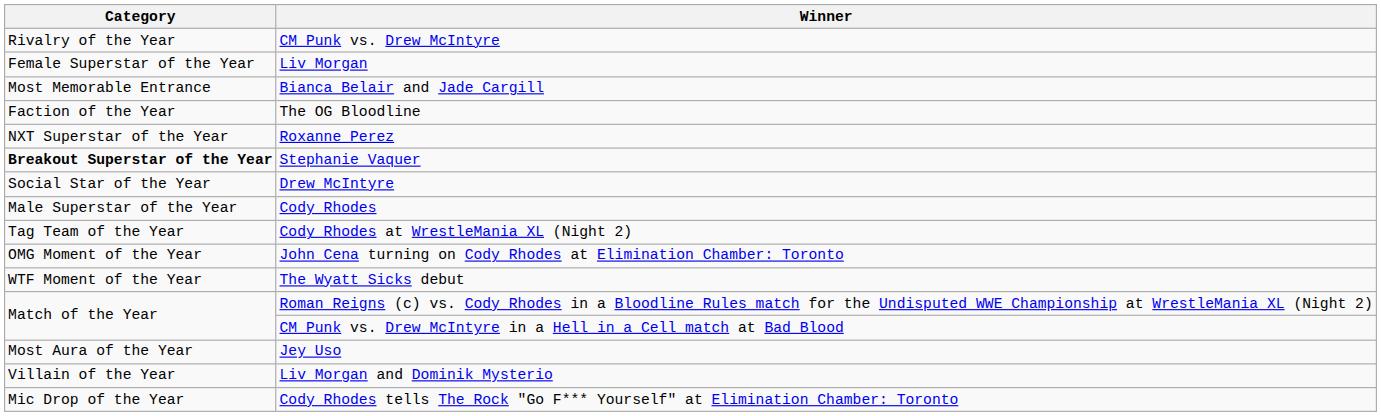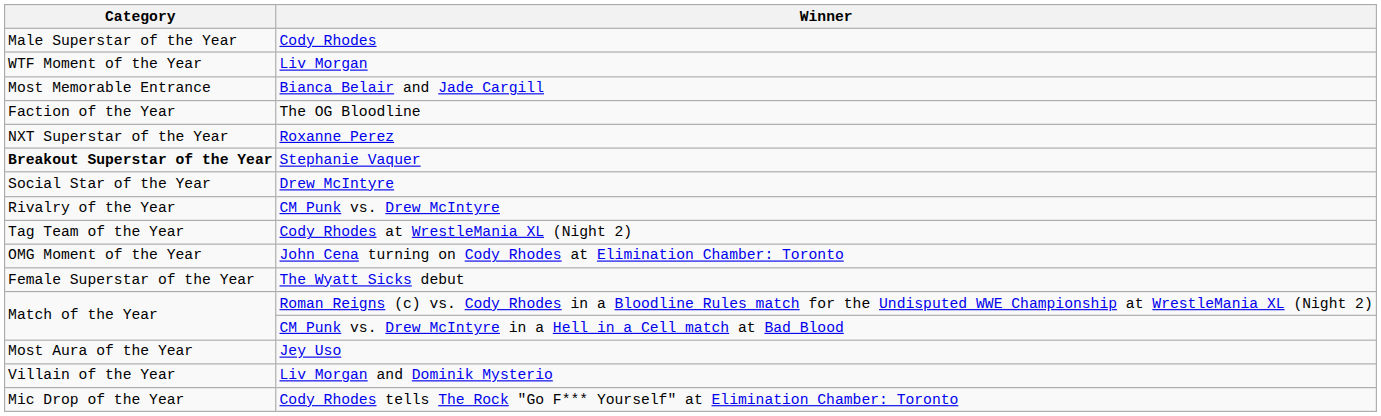rows swapped: Cody Rhodes <-> CM Punk vs. Drew McIntyre
Liv Morgan | Category: Female Superstar of the Year -> WTF Moment of the Year
The Wyatt Sicks debut | Category: WTF Moment of the Year -> Female Superstar of the Year
